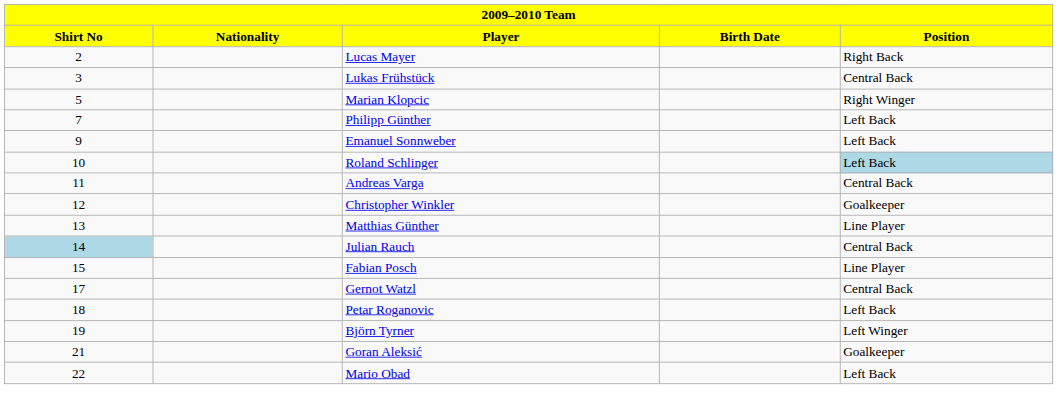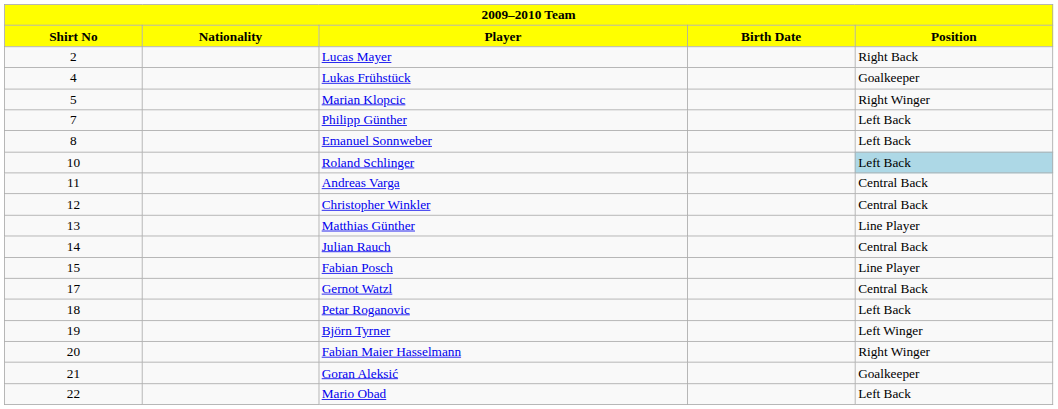Lukas Frühstück | Shirt No: 3 -> 4
Lukas Frühstück | Position: Central Back -> Goalkeeper
Emanuel Sonnweber | Shirt No: 9 -> 8
Christopher Winkler | Position: Goalkeeper -> Central Back
Julian Rauch | Shirt No: lightblue background -> no background
+ row: 20 | Fabian Maier Hasselmann | Right Winger
